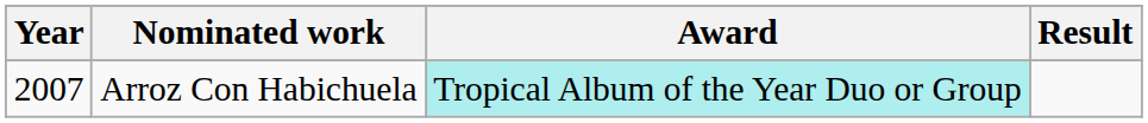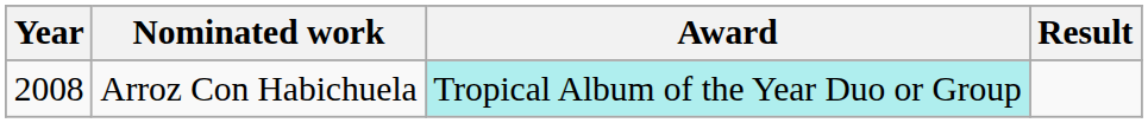Arroz Con Habichuela | Year: 2007 -> 2008
